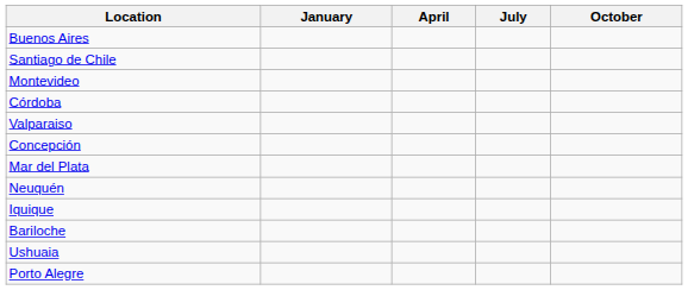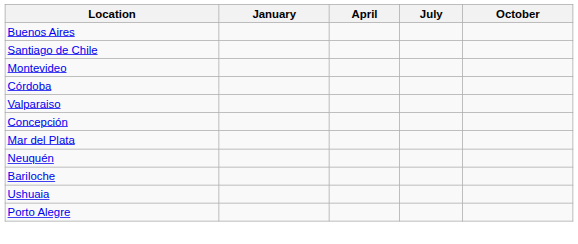- row: Iquique
